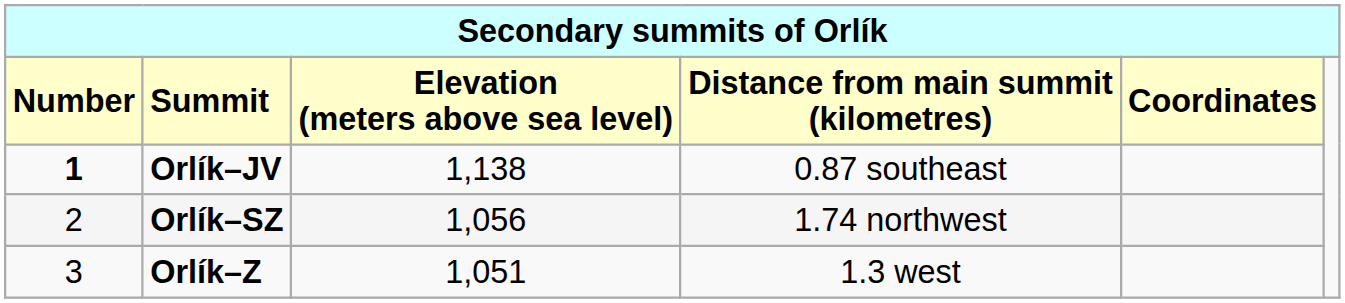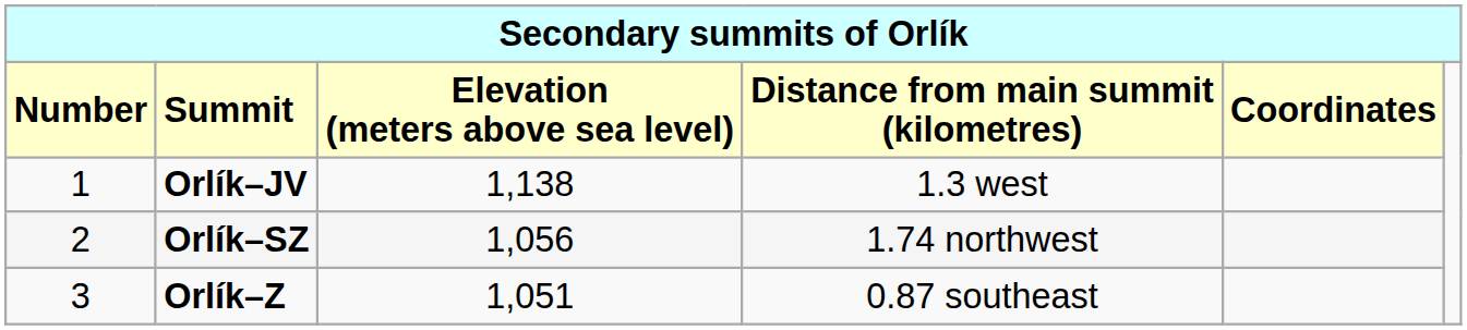Orlík–JV | column 1: bold -> normal
Orlík–JV | column 4: 0.87 southeast -> 1.3 west
Orlík–Z | column 4: 1.3 west -> 0.87 southeast
